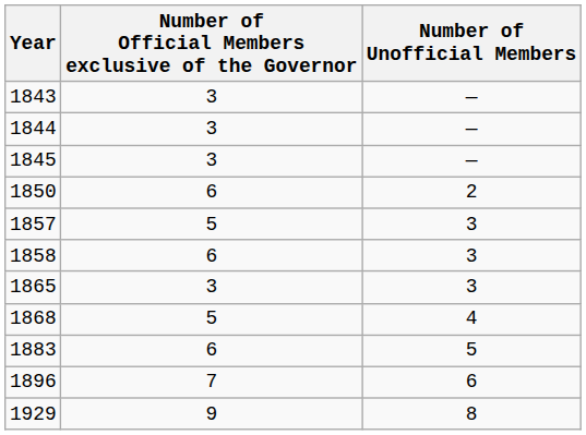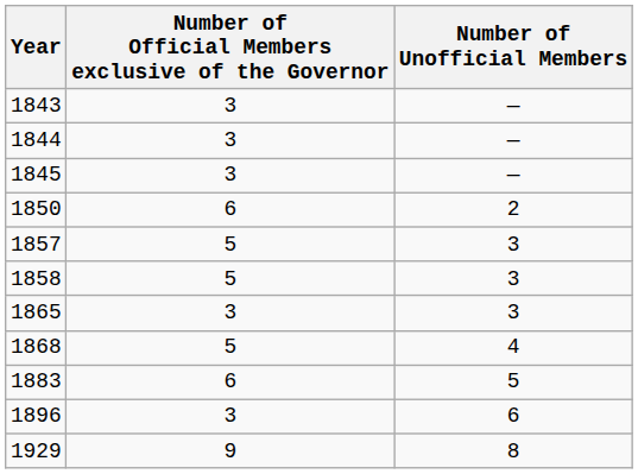1858 | Number of Official Members exclusive of the Governor: 6 -> 5
1896 | Number of Official Members exclusive of the Governor: 7 -> 3
